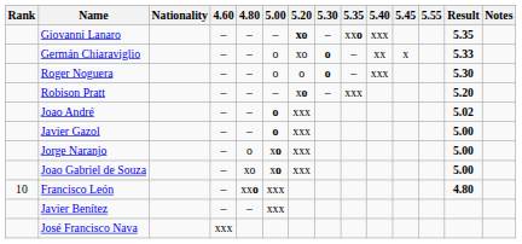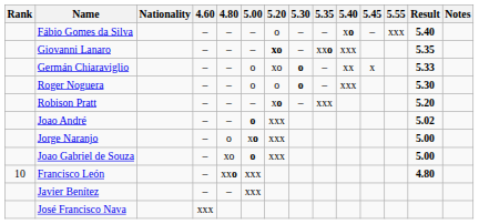+ row: Fábio Gomes da Silva | – | – | – | o | – | – | xo | – | xxx | 5.40
- row: Javier Gazol | – | – | o | xxx | 5.00
Joao Gabriel de Souza | 5.00: xo -> o
